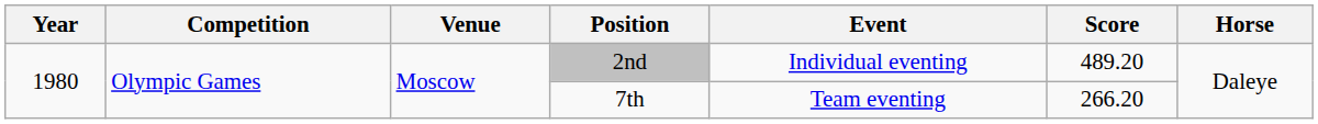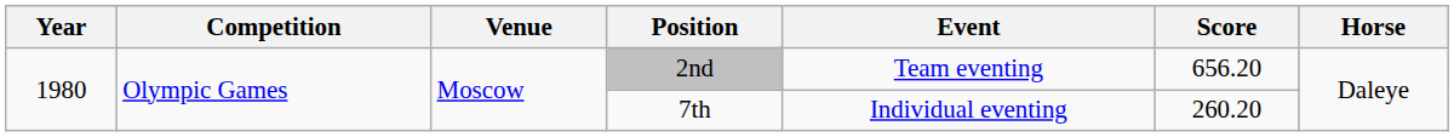2nd | Event: Individual eventing -> Team eventing
2nd | Score: 489.20 -> 656.20
7th | Event: Team eventing -> Individual eventing
7th | Score: 266.20 -> 260.20
